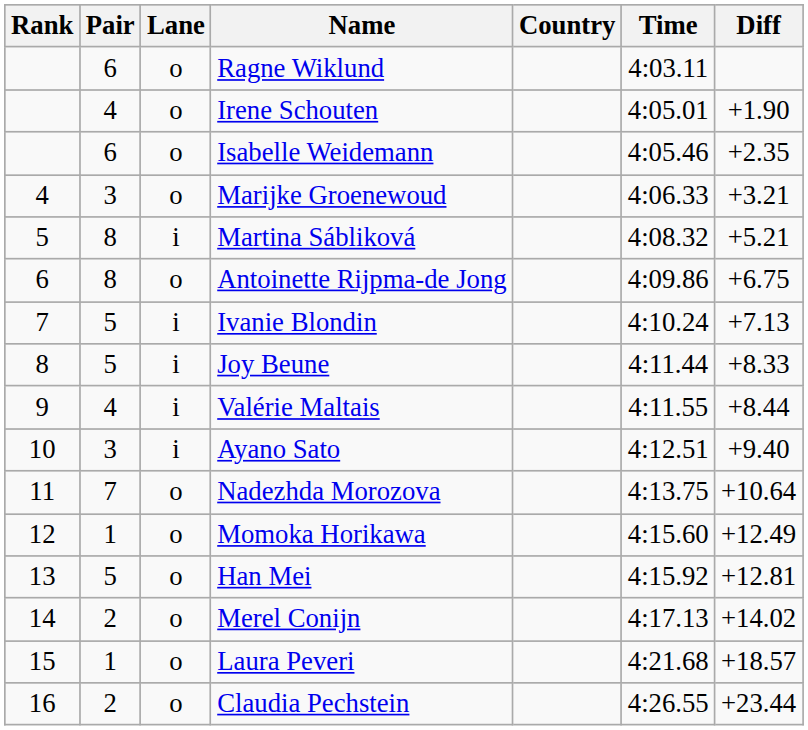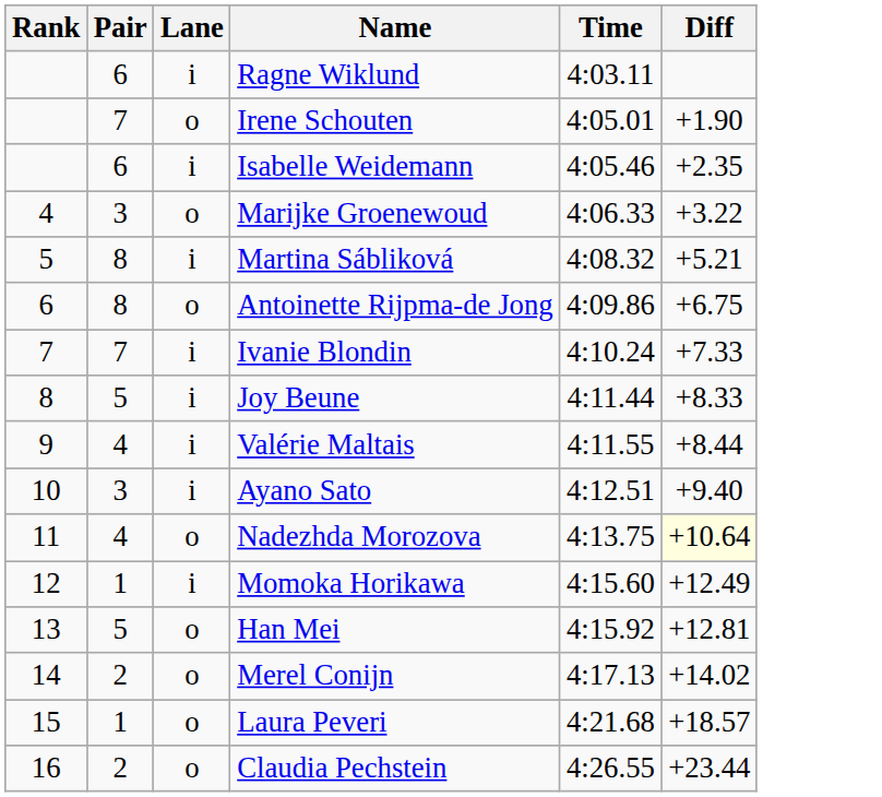- column: Country
Ragne Wiklund | Lane: o -> i
Irene Schouten | Pair: 4 -> 7
Isabelle Weidemann | Lane: o -> i
Marijke Groenewoud | Diff: +3.21 -> +3.22
Ivanie Blondin | Pair: 5 -> 7
Ivanie Blondin | Diff: +7.13 -> +7.33
Nadezhda Morozova | Pair: 7 -> 4
Nadezhda Morozova | Diff: no background -> lightyellow background
Momoka Horikawa | Lane: o -> i
